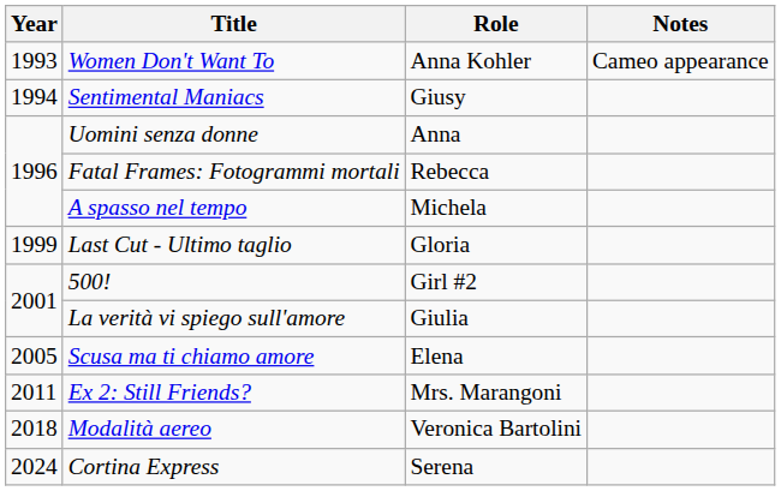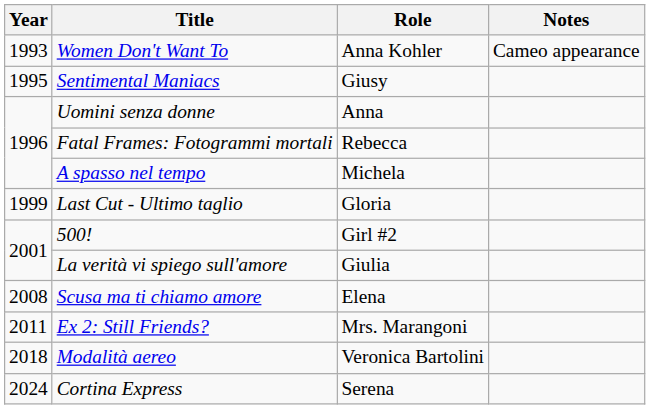Sentimental Maniacs | Year: 1994 -> 1995
Scusa ma ti chiamo amore | Year: 2005 -> 2008
